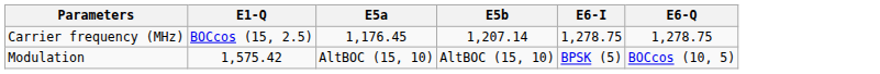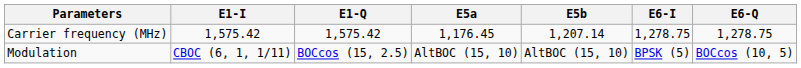+ column: E1-I | 1,575.42 | CBOC (6, 1, 1/11)
Carrier frequency (MHz) | E1-Q: BOCcos (15, 2.5) -> 1,575.42
Modulation | E1-Q: 1,575.42 -> BOCcos (15, 2.5)
